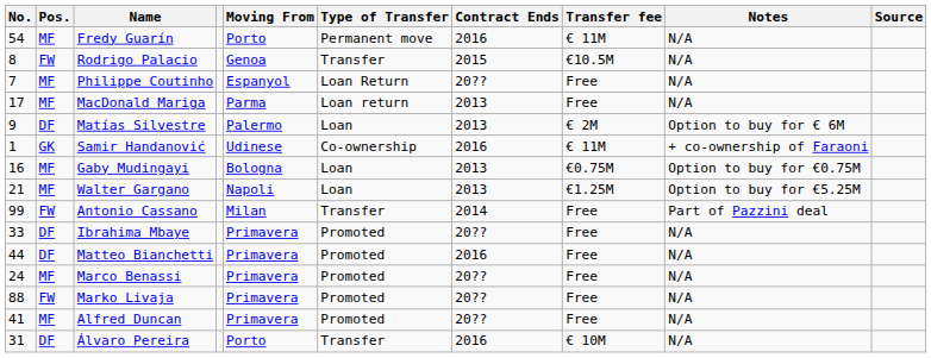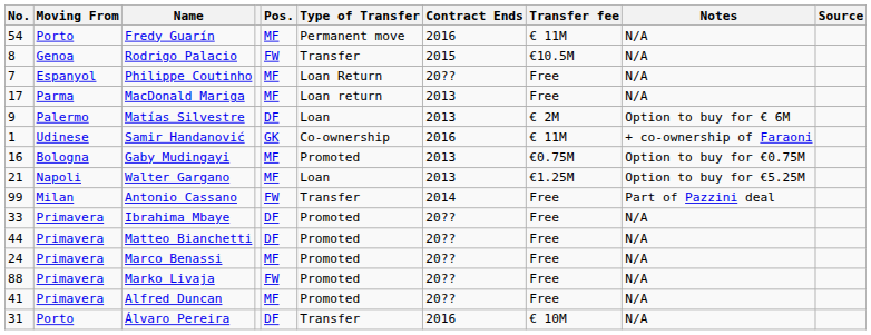columns swapped: Pos. <-> Moving From
Gaby Mudingayi | Type of Transfer: Loan -> Promoted
Matteo Bianchetti | Contract Ends: 2016 -> 20??
